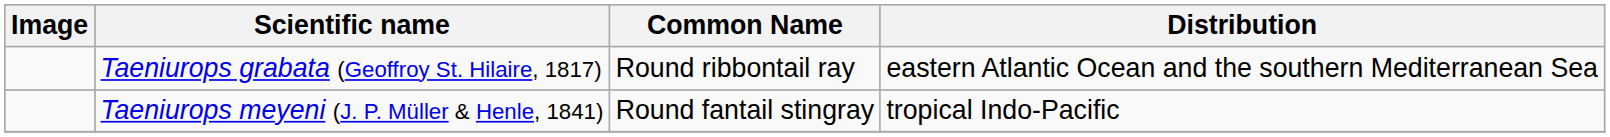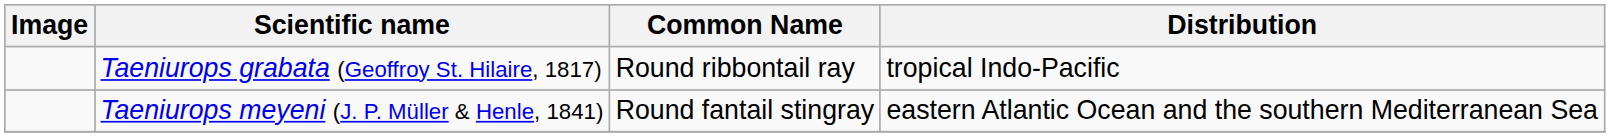Taeniurops grabata (Geoffroy St. Hilaire, 1817) | Distribution: eastern Atlantic Ocean and the southern Mediterranean Sea -> tropical Indo-Pacific
Taeniurops meyeni (J. P. Müller & Henle, 1841) | Distribution: tropical Indo-Pacific -> eastern Atlantic Ocean and the southern Mediterranean Sea
